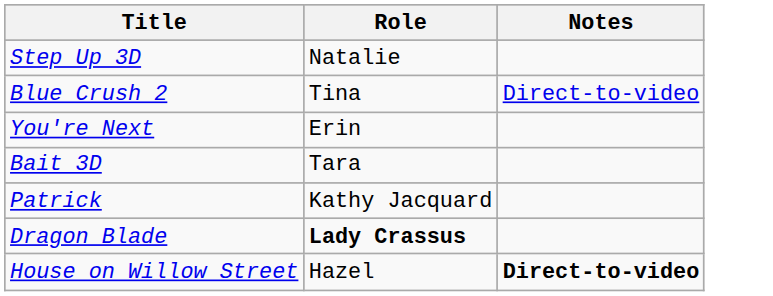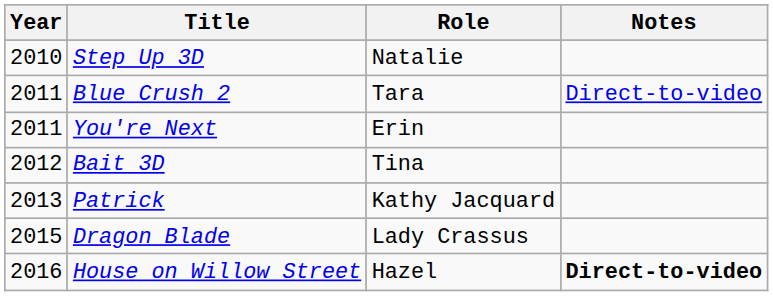+ column: Year | 2010 | 2011 | 2011 | 2012 | 2013 | 2015 | 2016
Blue Crush 2 | Role: Tina -> Tara
Bait 3D | Role: Tara -> Tina
Dragon Blade | Role: bold -> normal
